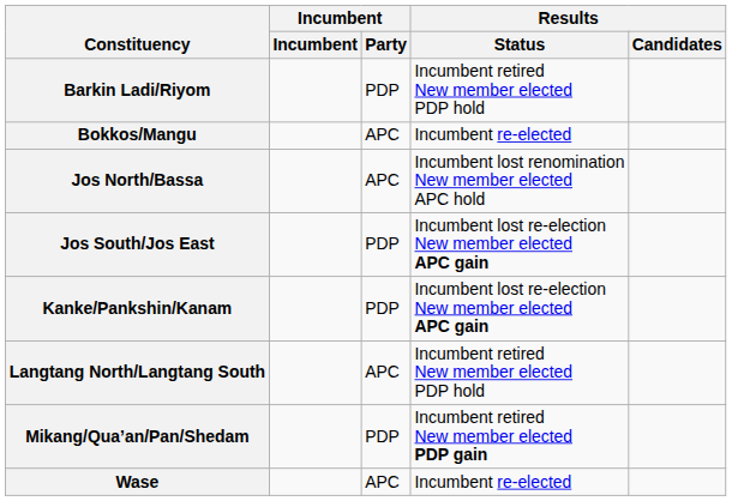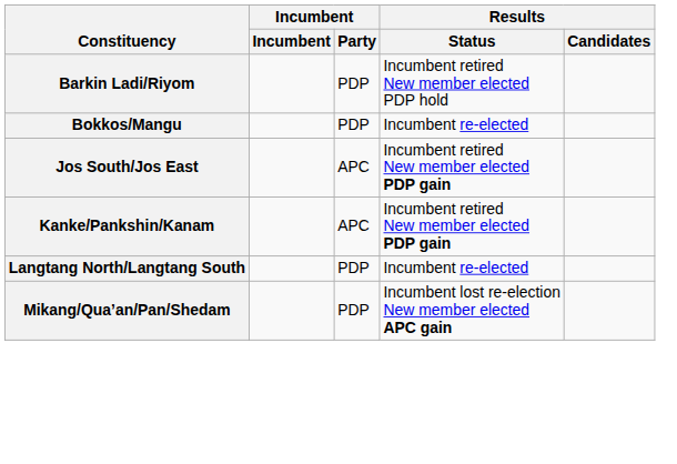Bokkos/Mangu | Incumbent / Party: APC -> PDP
- row: Jos North/Bassa | APC | Incumbent lost renomination New member elected APC hold
Jos South/Jos East | Incumbent / Party: PDP -> APC
Jos South/Jos East | Results / Status: Incumbent lost re-election New member elected APC gain -> Incumbent retired New member elected PDP gain
Kanke/Pankshin/Kanam | Incumbent / Party: PDP -> APC
Kanke/Pankshin/Kanam | Results / Status: Incumbent lost re-election New member elected APC gain -> Incumbent retired New member elected PDP gain
Langtang North/Langtang South | Incumbent / Party: APC -> PDP
Langtang North/Langtang South | Results / Status: Incumbent retired New member elected PDP hold -> Incumbent re-elected
Mikang/Qua’an/Pan/Shedam | Results / Status: Incumbent retired New member elected PDP gain -> Incumbent lost re-election New member elected APC gain
- row: Wase | APC | Incumbent re-elected
